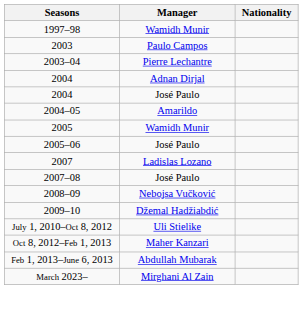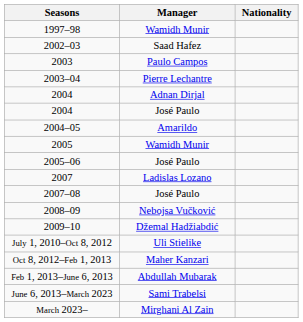+ row: 2002–03 | Saad Hafez
+ row: June 6, 2013–March 2023 | Sami Trabelsi
